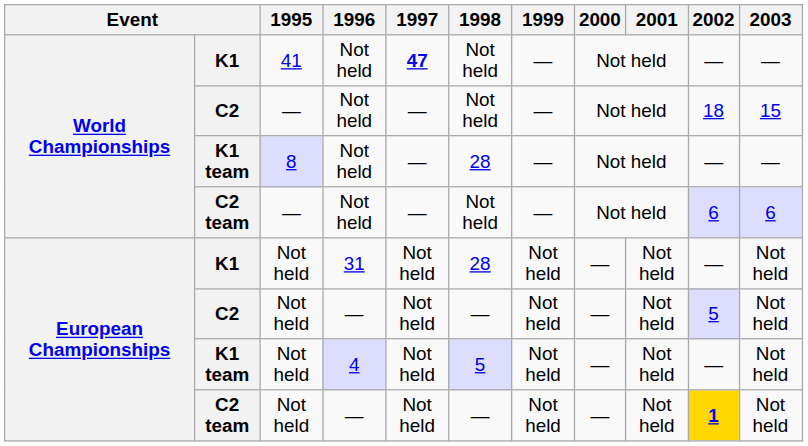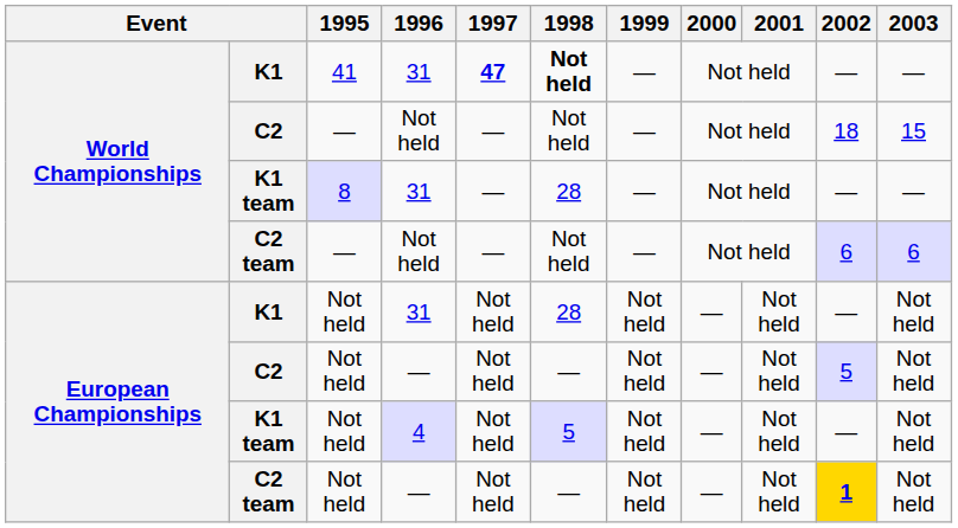K1 / 41 | 1996: Not held -> 31
K1 / 41 | 1998: normal -> bold
K1 team / 8 | 1996: Not held -> 31
